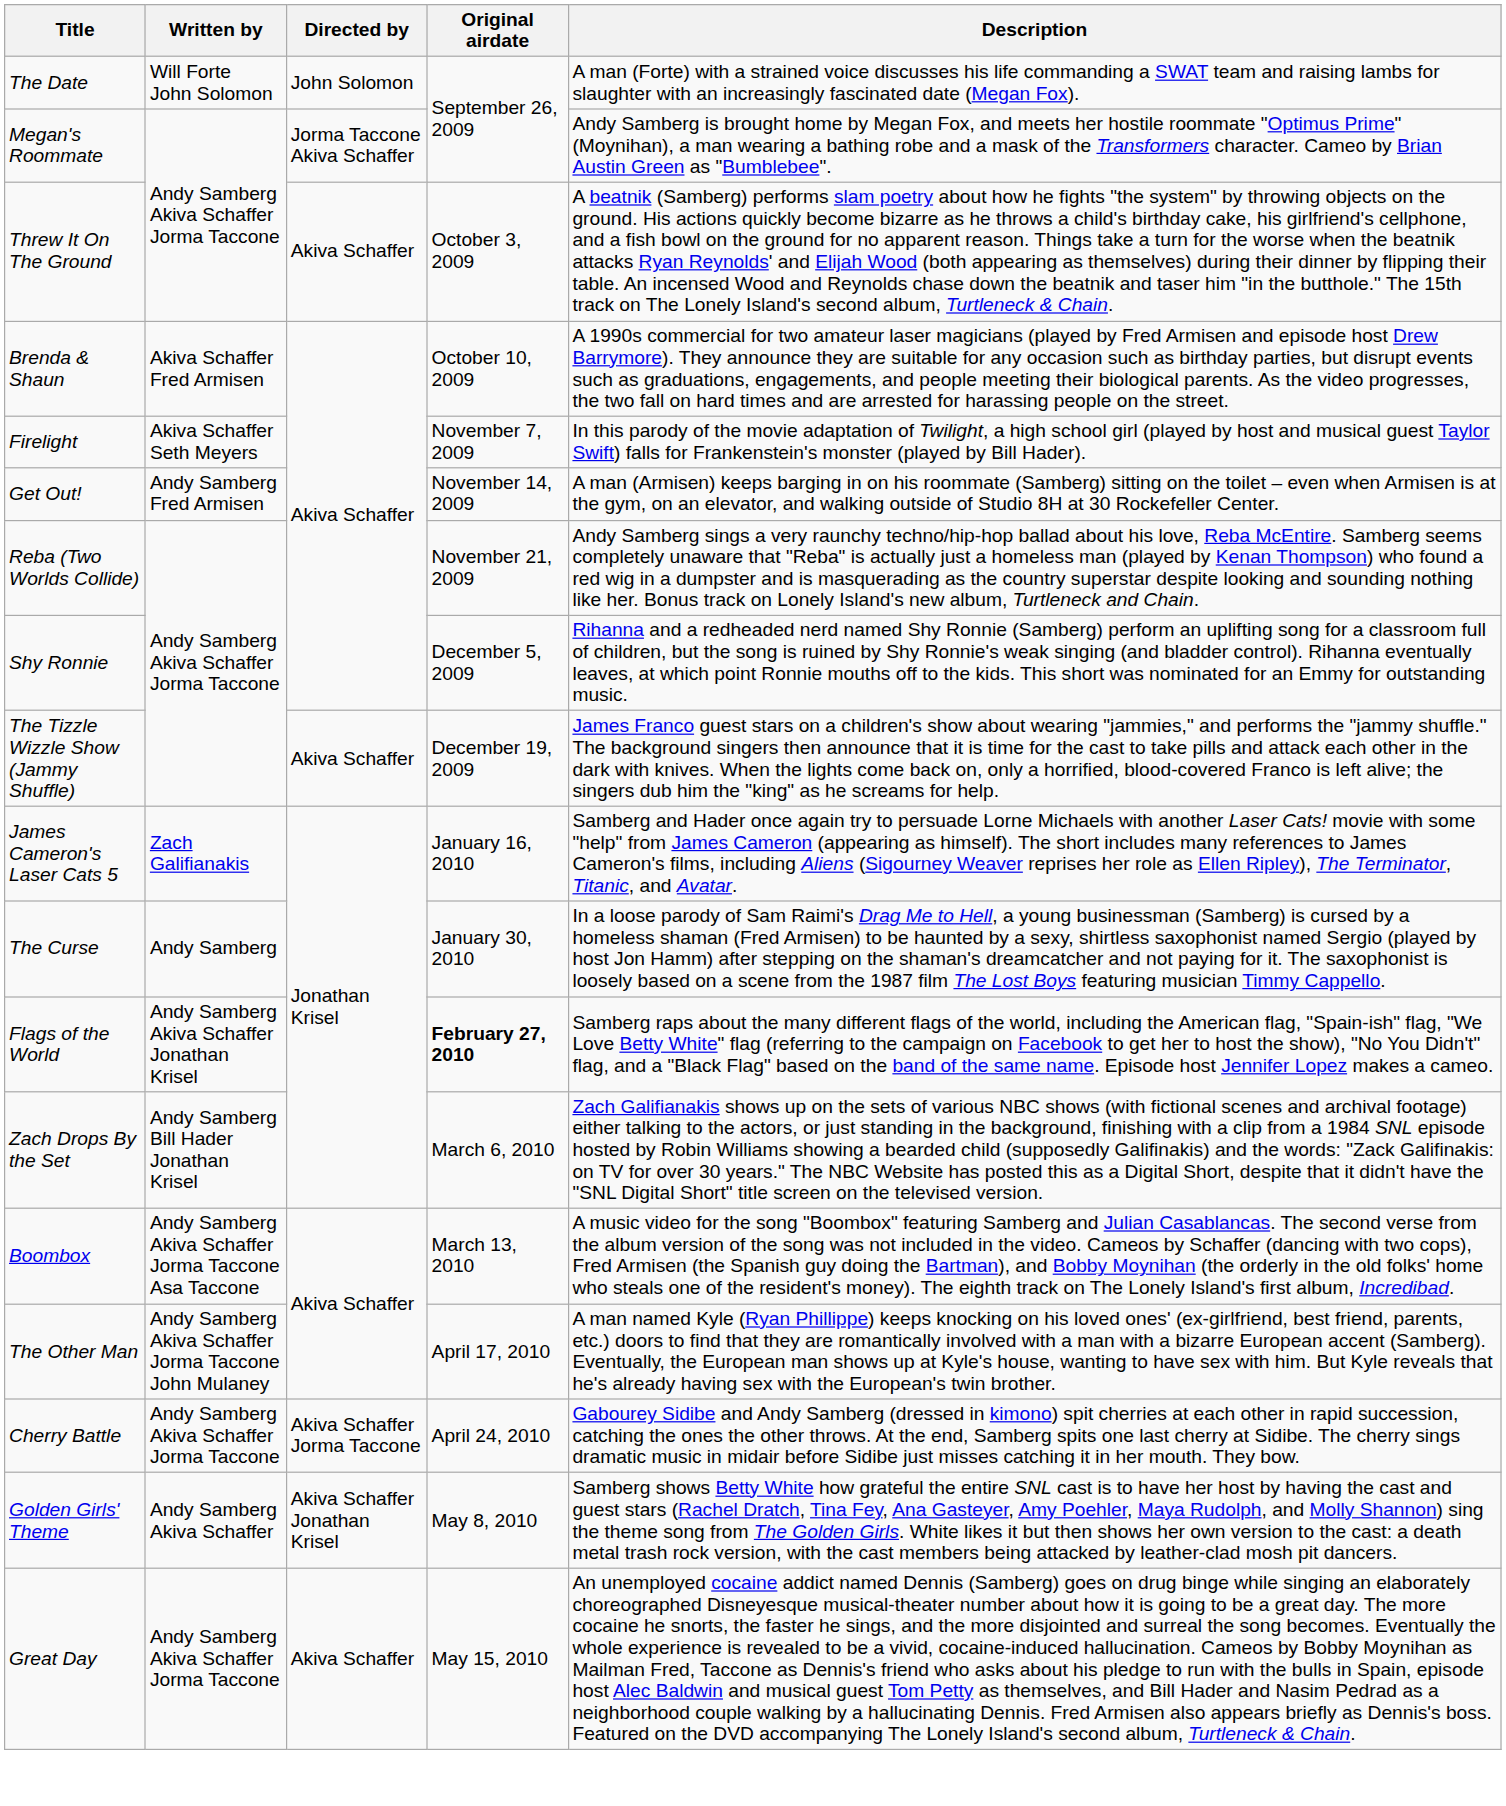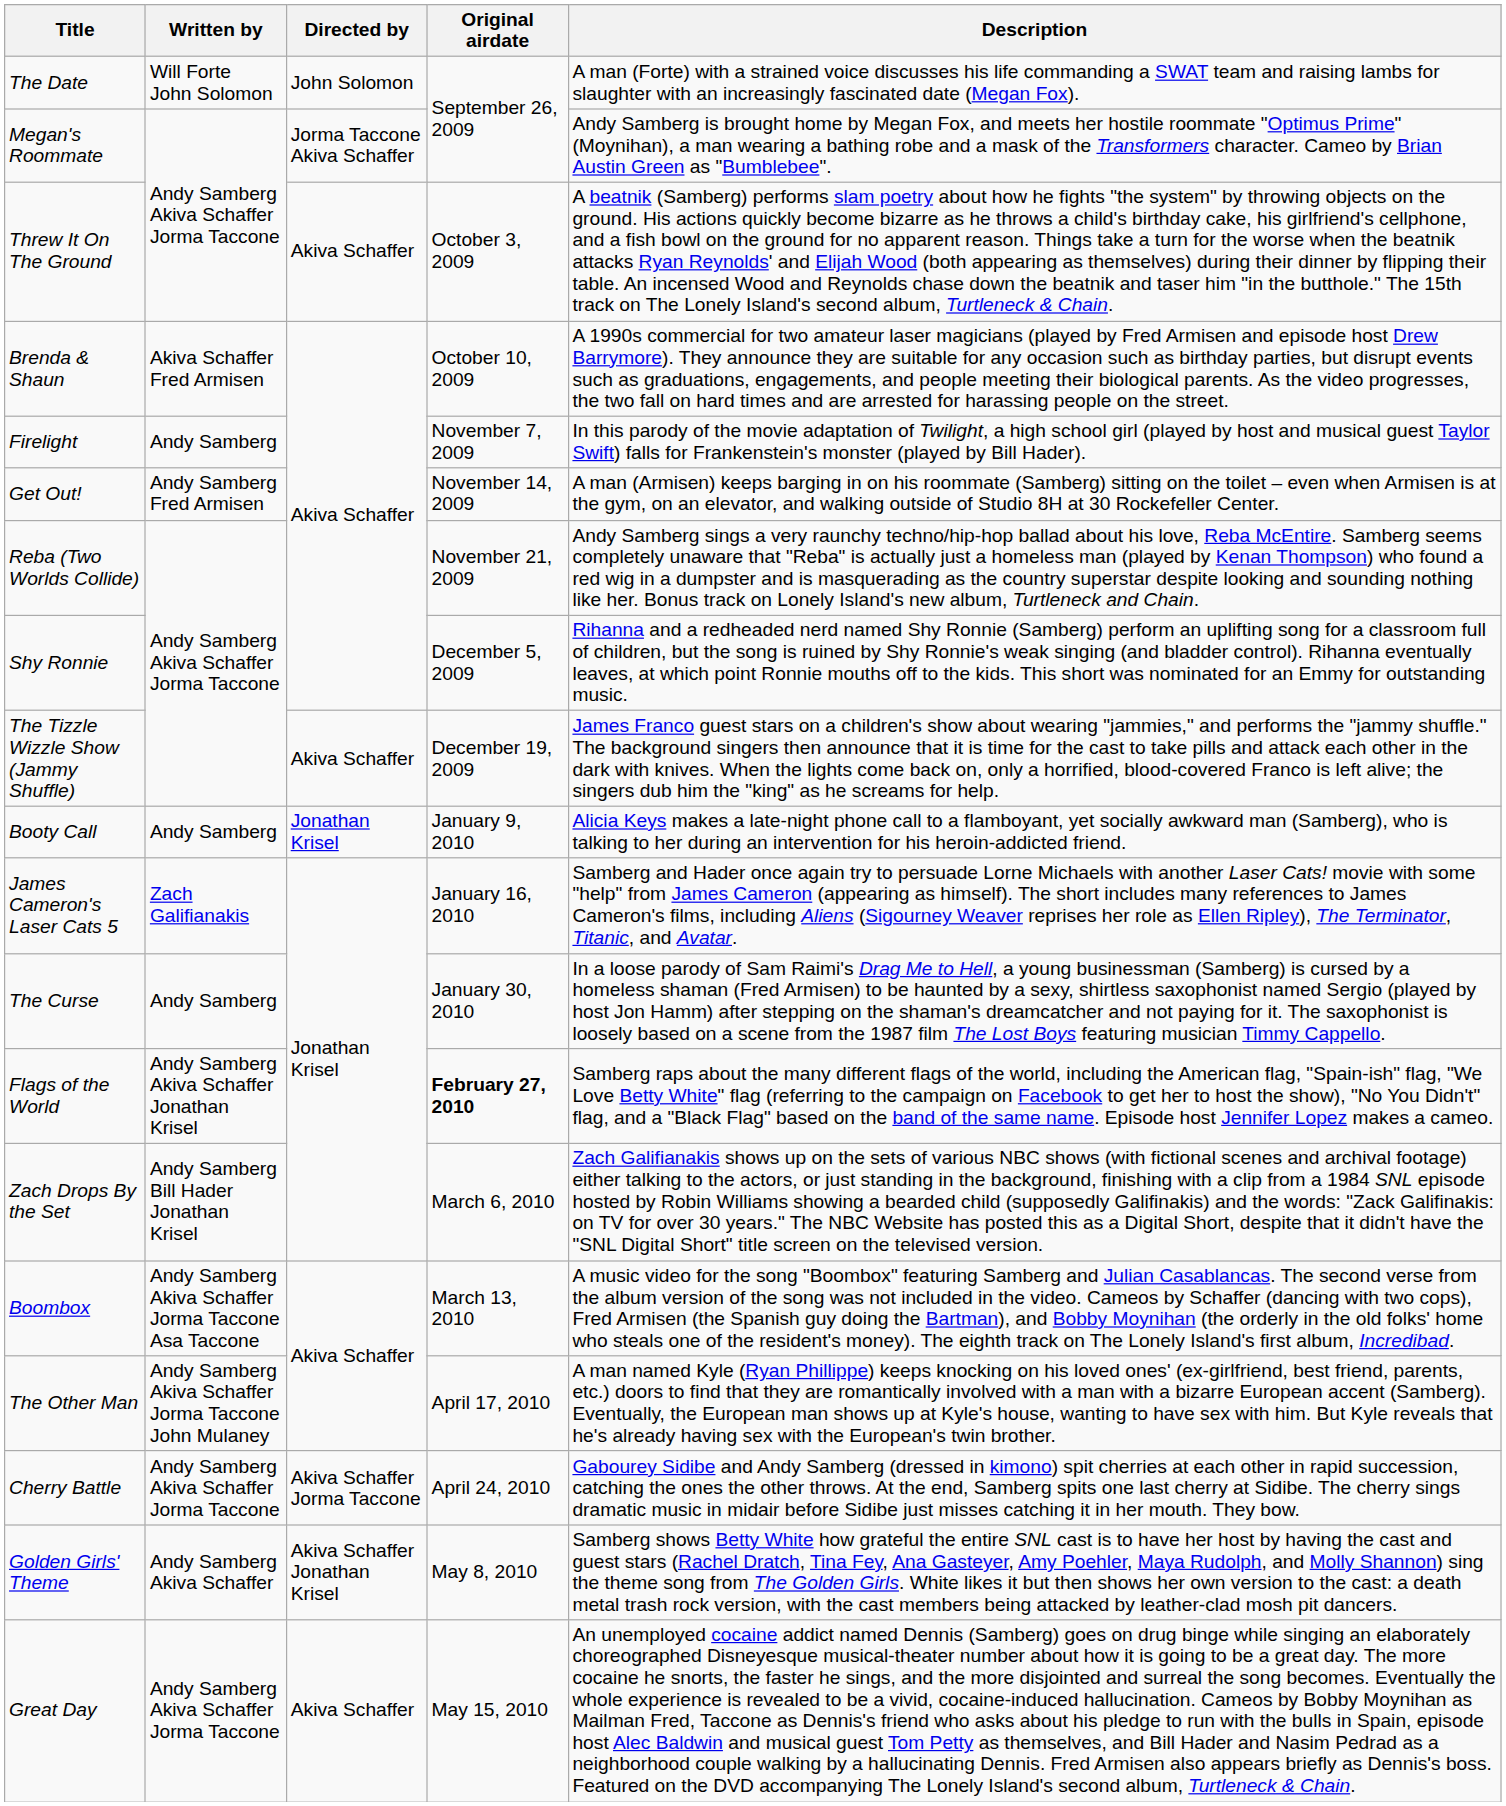Firelight | Written by: Akiva Schaffer Seth Meyers -> Andy Samberg
+ row: Booty Call | Andy Samberg | Jonathan Krisel | January 9, 2010 | Alicia Keys makes a late-night phone call to a flamboyant, yet socially awkward man (Samberg), who is talking to her during an intervention for his heroin-addicted friend.
